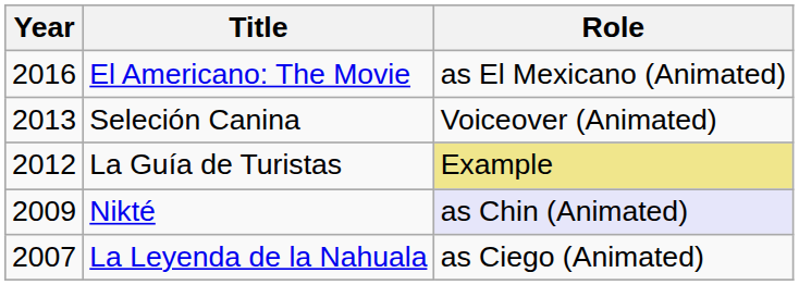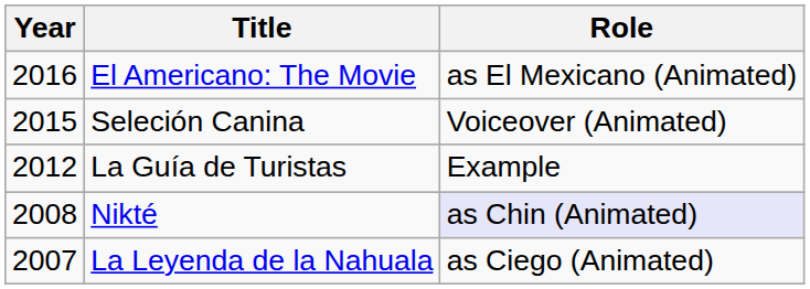Seleción Canina | Year: 2013 -> 2015
La Guía de Turistas | Role: khaki background -> no background
Nikté | Year: 2009 -> 2008
